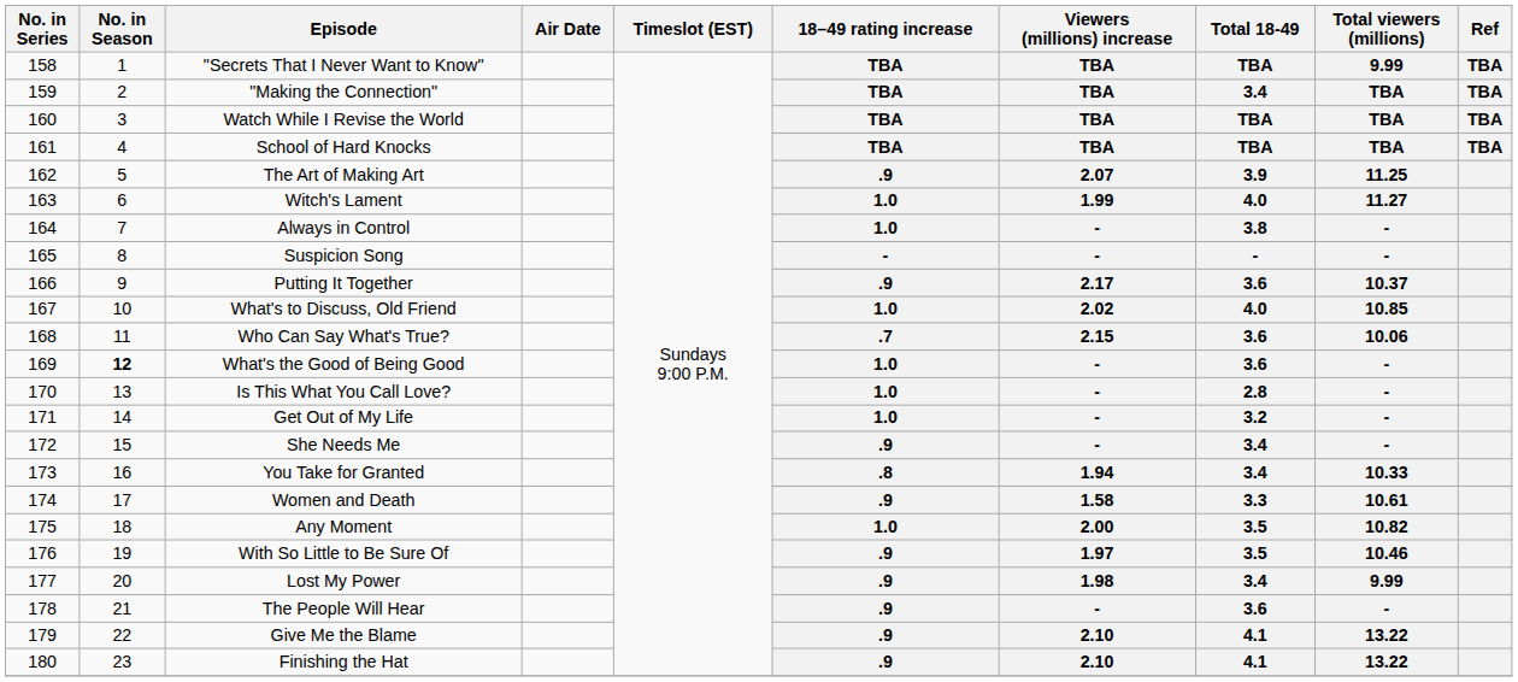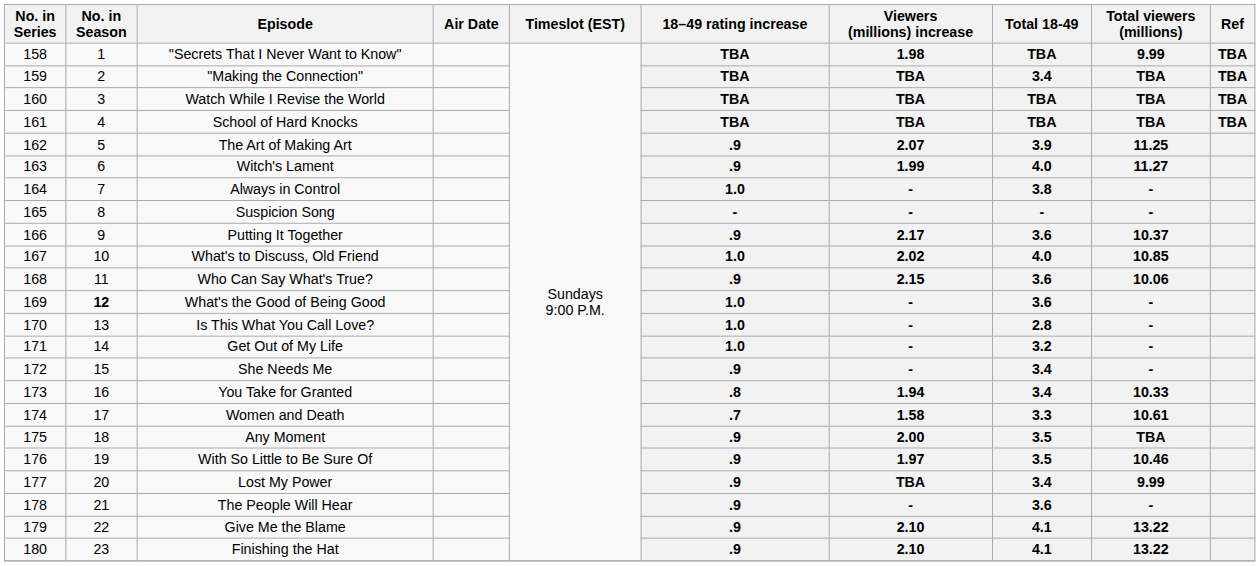"Secrets That I Never Want to Know" | Viewers (millions) increase: TBA -> 1.98
Witch's Lament | 18–49 rating increase: 1.0 -> .9
Who Can Say What's True? | 18–49 rating increase: .7 -> .9
Women and Death | 18–49 rating increase: .9 -> .7
Any Moment | 18–49 rating increase: 1.0 -> .9
Any Moment | Total viewers (millions): 10.82 -> TBA
Lost My Power | Viewers (millions) increase: 1.98 -> TBA
